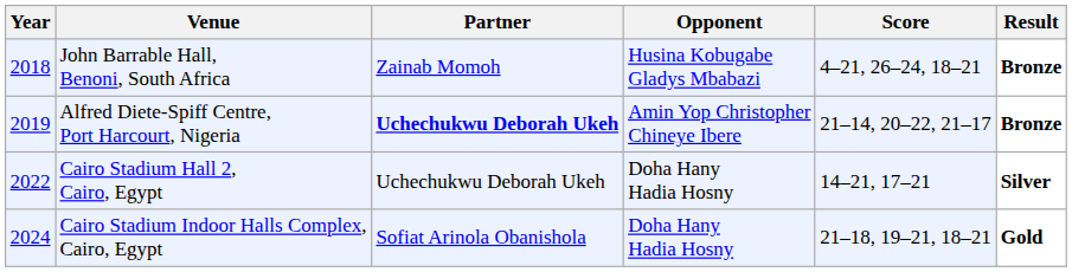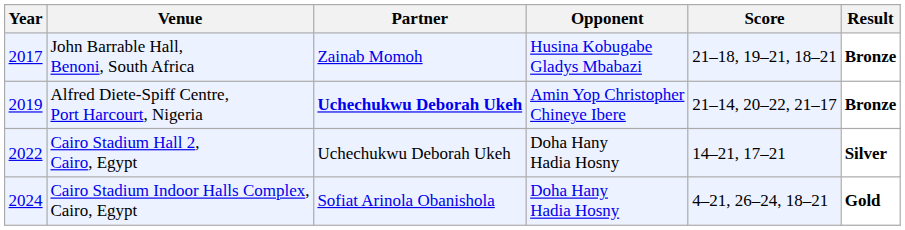John Barrable Hall, Benoni, South Africa | Year: 2018 -> 2017
John Barrable Hall, Benoni, South Africa | Score: 4–21, 26–24, 18–21 -> 21–18, 19–21, 18–21
Cairo Stadium Indoor Halls Complex, Cairo, Egypt | Score: 21–18, 19–21, 18–21 -> 4–21, 26–24, 18–21
